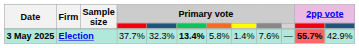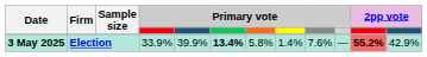3 May 2025 | column 4: 37.7% -> 33.9%
3 May 2025 | column 5: 32.3% -> 39.9%
3 May 2025 | column 11: 55.7% -> 55.2%
